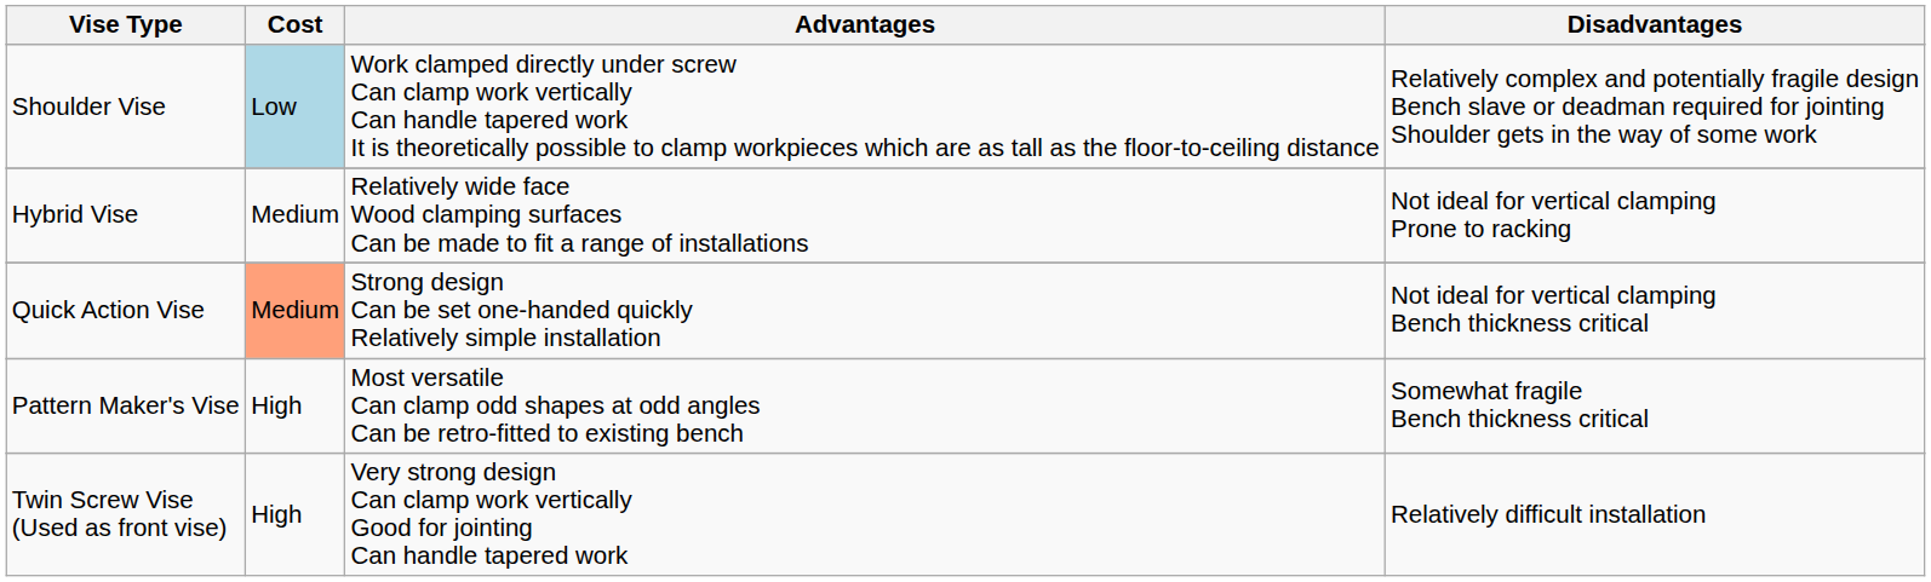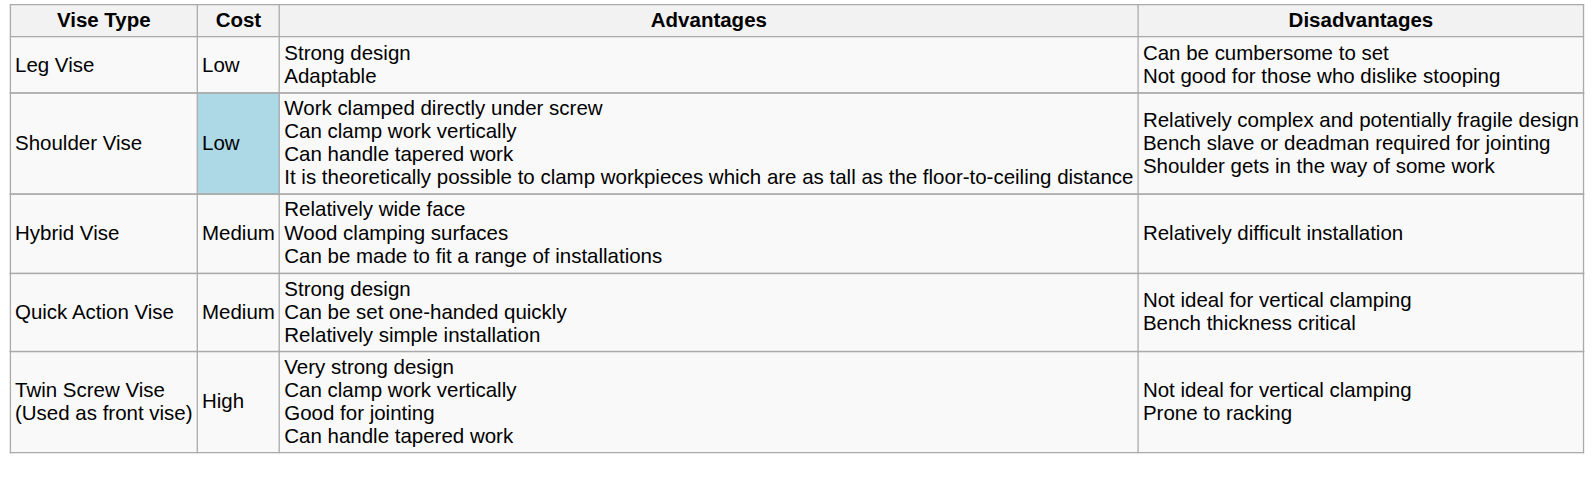+ row: Leg Vise | Low | Strong design Adaptable | Can be cumbersome to set Not good for those who dislike stooping
Hybrid Vise | Disadvantages: Not ideal for vertical clamping Prone to racking -> Relatively difficult installation
Quick Action Vise | Cost: lightsalmon background -> no background
- row: Pattern Maker's Vise | High | Most versatile Can clamp odd shapes at odd angles Can be retro-fitted to existing bench | Somewhat fragile Bench thickness critical
Twin Screw Vise (Used as front vise) | Disadvantages: Relatively difficult installation -> Not ideal for vertical clamping Prone to racking
